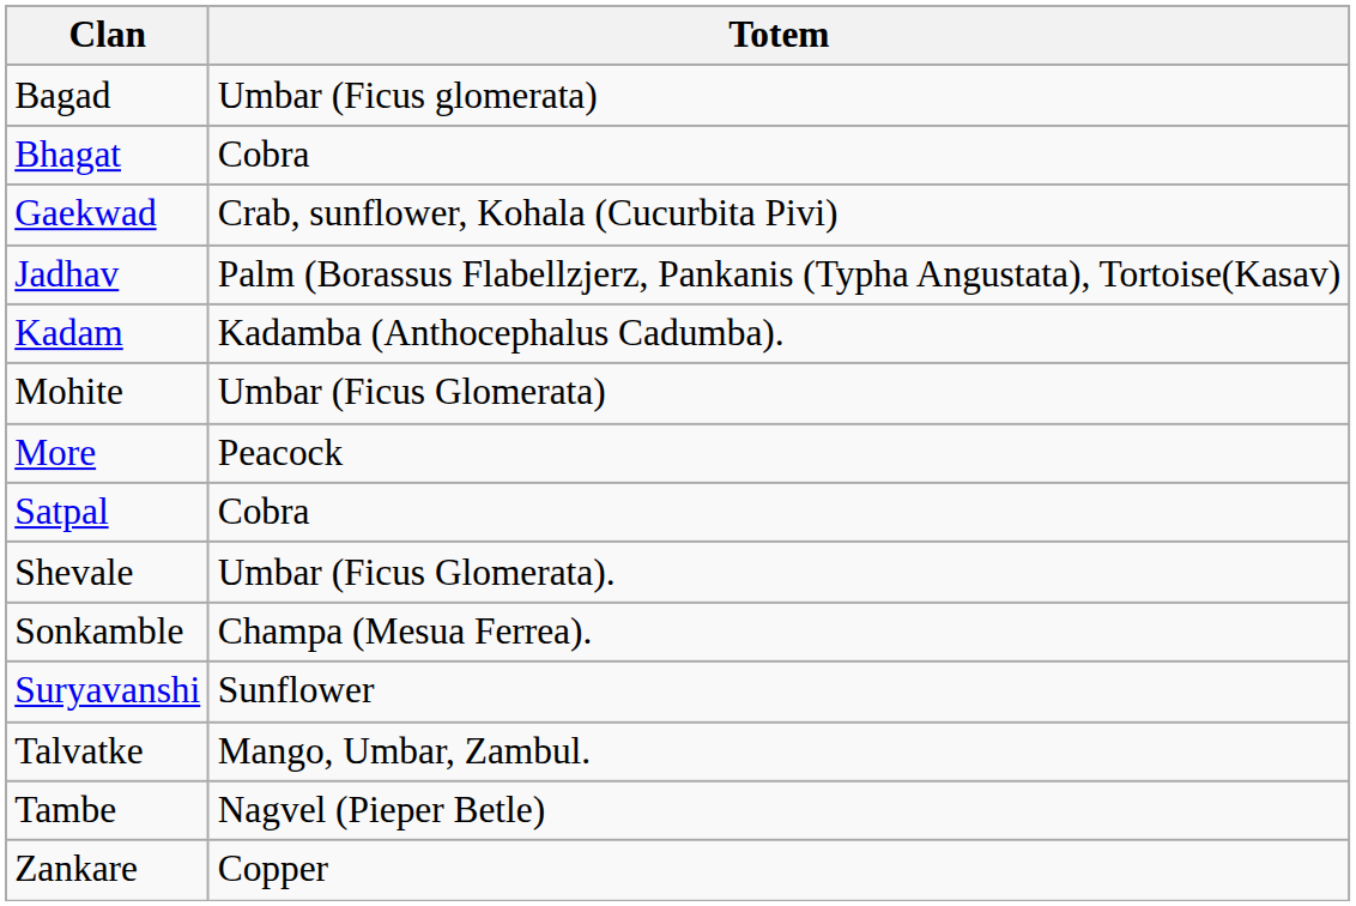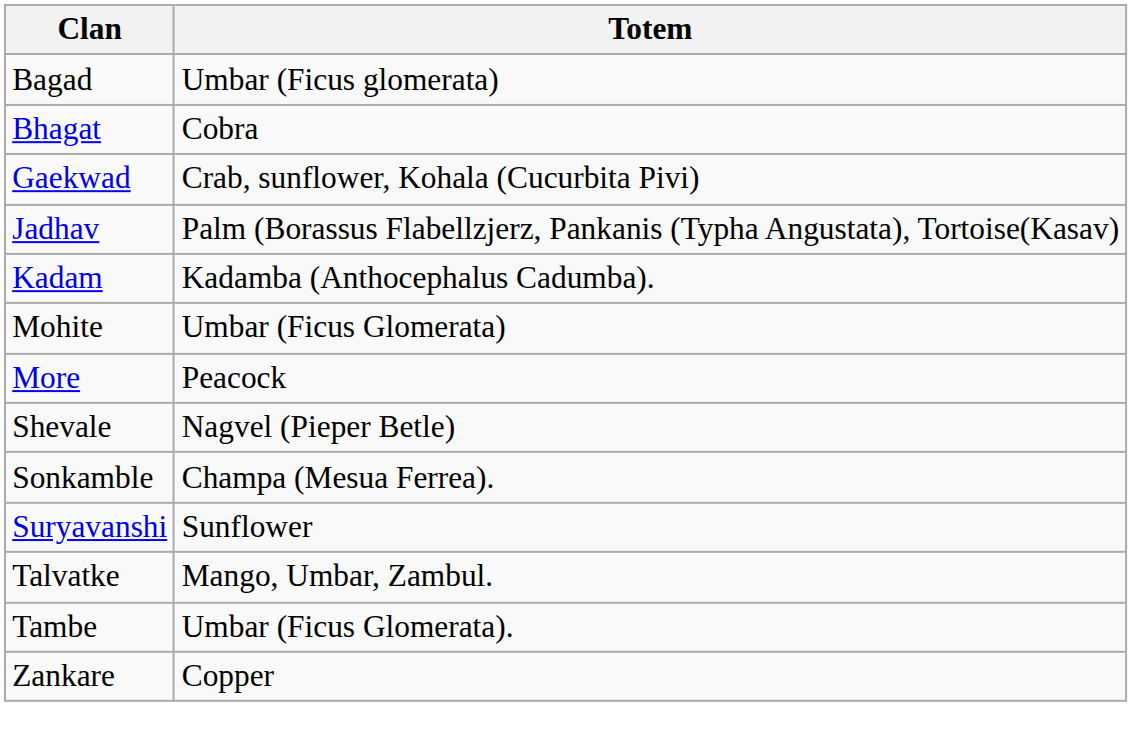- row: Satpal | Cobra
Shevale | Totem: Umbar (Ficus Glomerata). -> Nagvel (Pieper Betle)
Tambe | Totem: Nagvel (Pieper Betle) -> Umbar (Ficus Glomerata).
